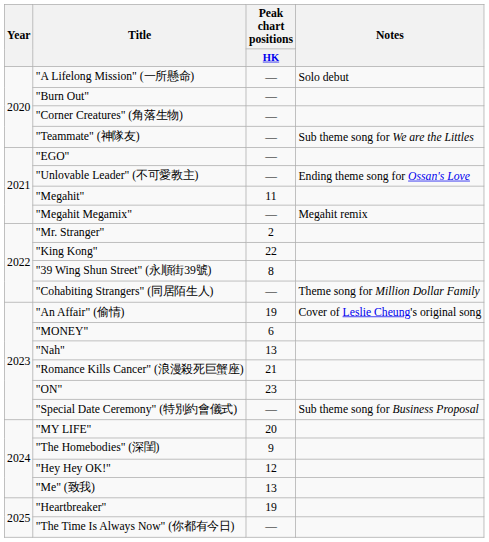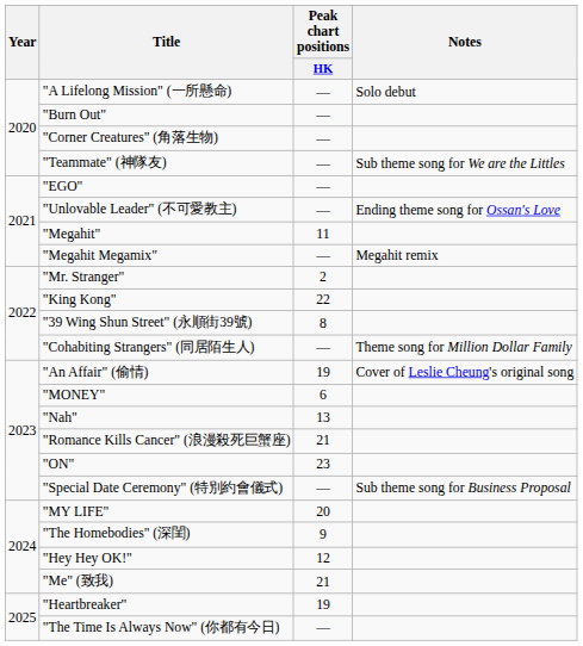"Me" (致我) | Peak chart positions / HK: 13 -> 21
